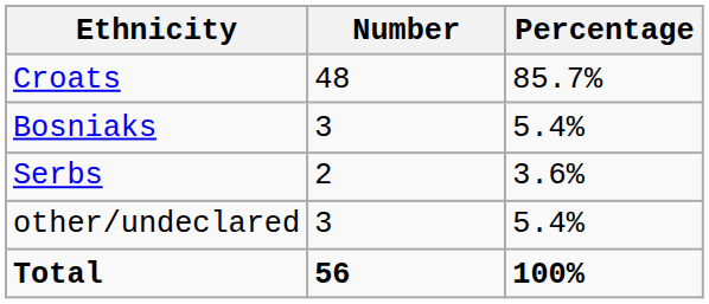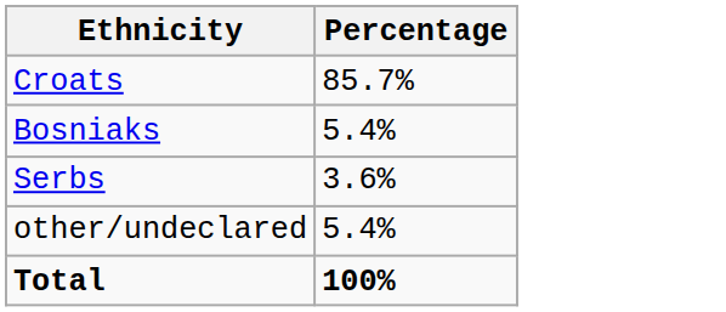- column: Number | 48 | 3 | 2 | 3 | 56
